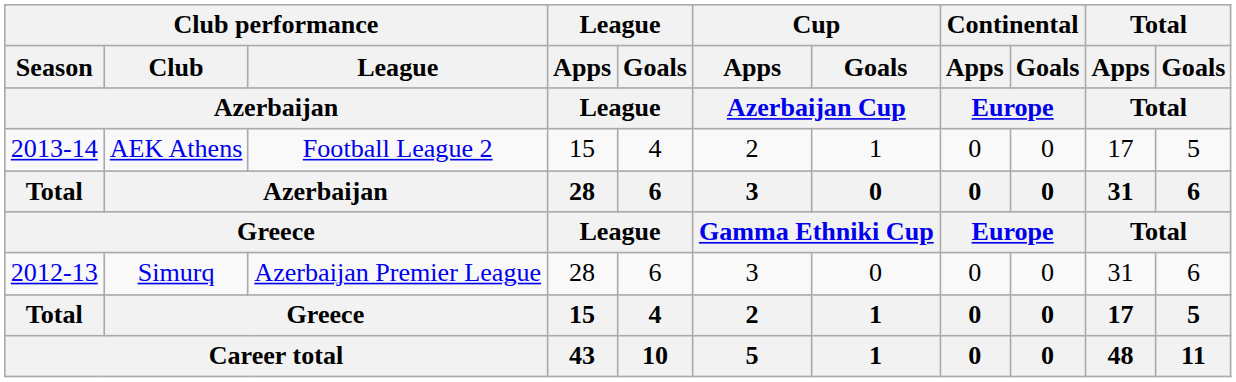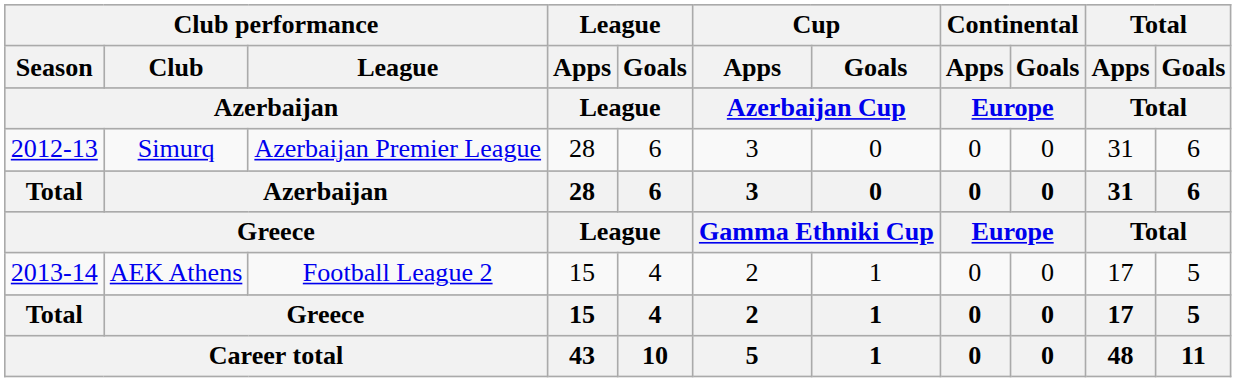rows swapped: Simurq <-> AEK Athens
